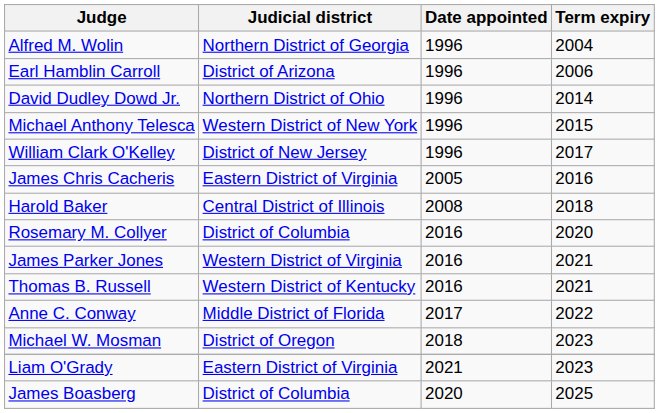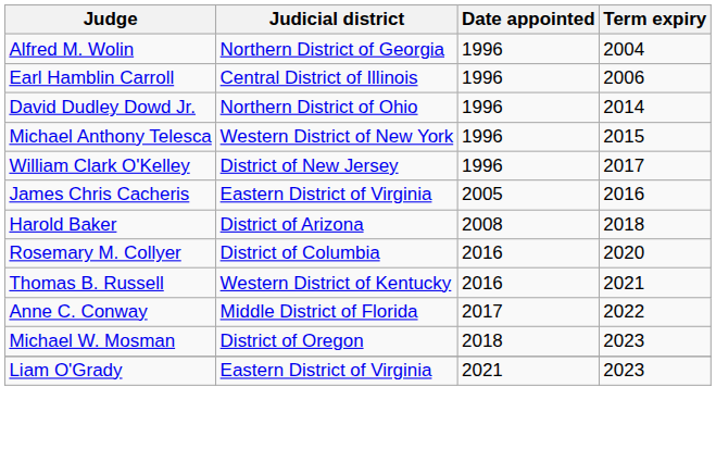Earl Hamblin Carroll | Judicial district: District of Arizona -> Central District of Illinois
Harold Baker | Judicial district: Central District of Illinois -> District of Arizona
- row: James Parker Jones | Western District of Virginia | 2016 | 2021
- row: James Boasberg | District of Columbia | 2020 | 2025
